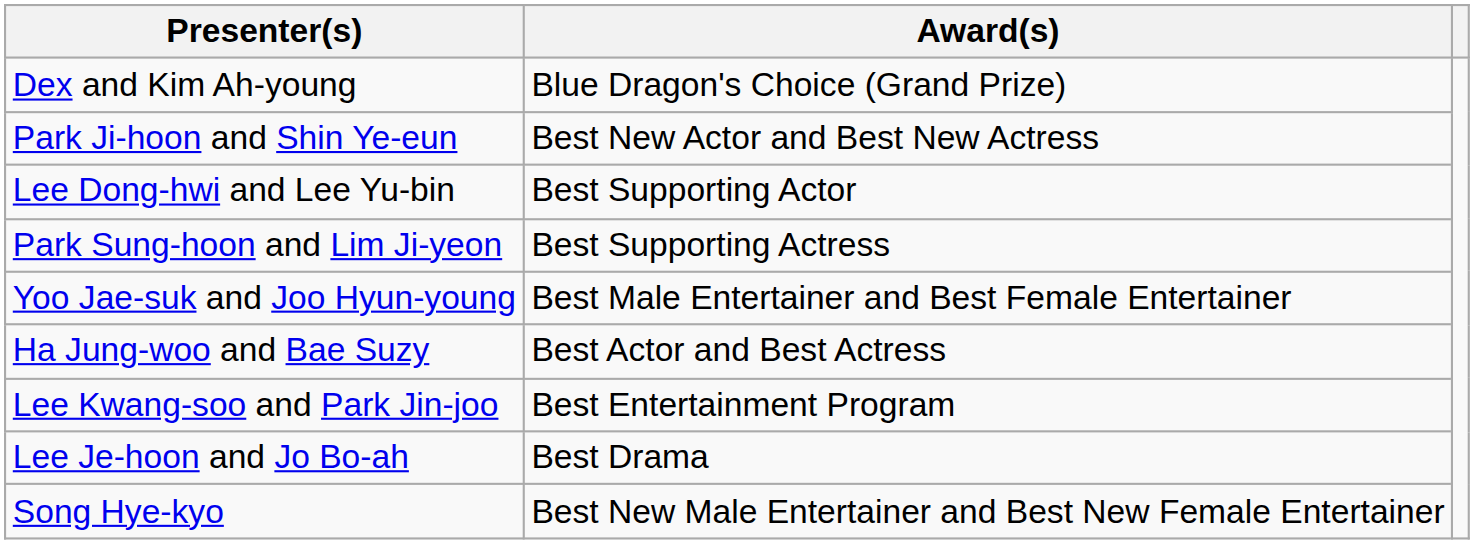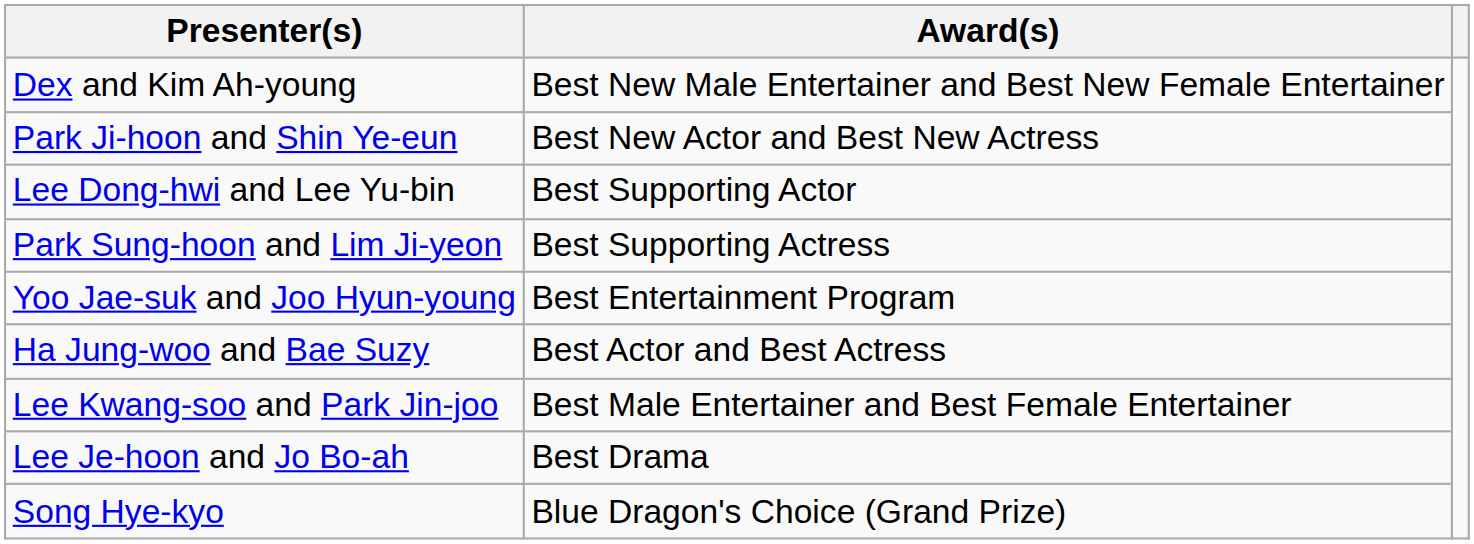Dex and Kim Ah-young | Award(s): Blue Dragon's Choice (Grand Prize) -> Best New Male Entertainer and Best New Female Entertainer
Yoo Jae-suk and Joo Hyun-young | Award(s): Best Male Entertainer and Best Female Entertainer -> Best Entertainment Program
Lee Kwang-soo and Park Jin-joo | Award(s): Best Entertainment Program -> Best Male Entertainer and Best Female Entertainer
Song Hye-kyo | Award(s): Best New Male Entertainer and Best New Female Entertainer -> Blue Dragon's Choice (Grand Prize)
